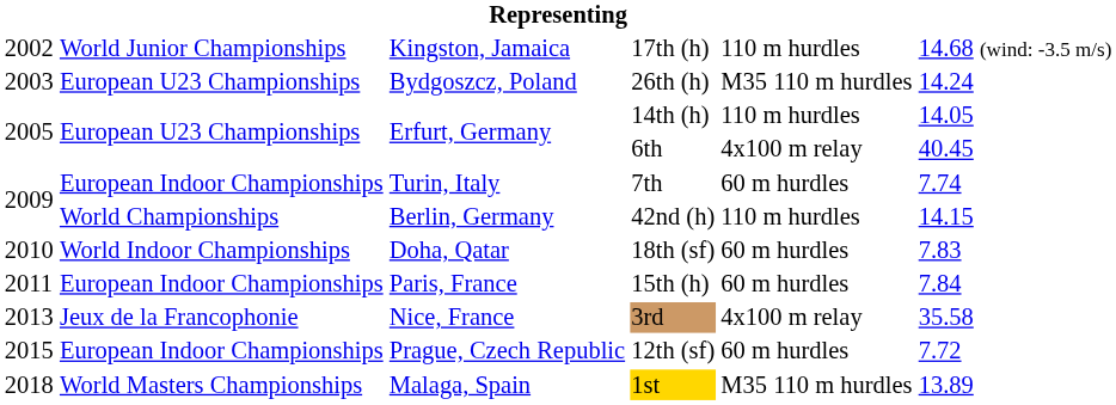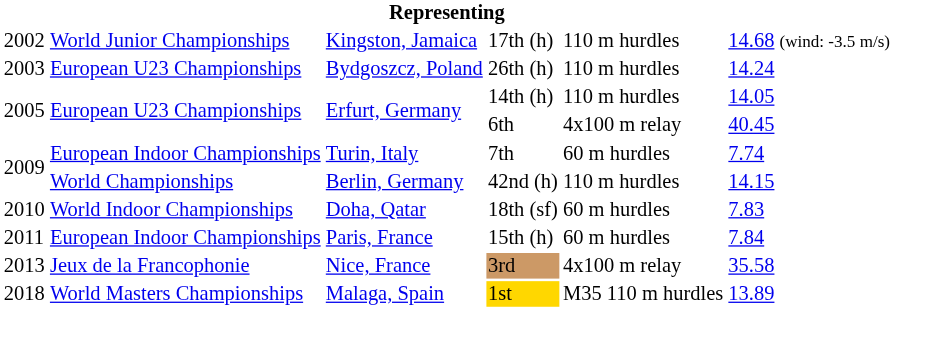26th (h) | column 5: M35 110 m hurdles -> 110 m hurdles
- row: 2015 | European Indoor Championships | Prague, Czech Republic | 12th (sf) | 60 m hurdles | 7.72
